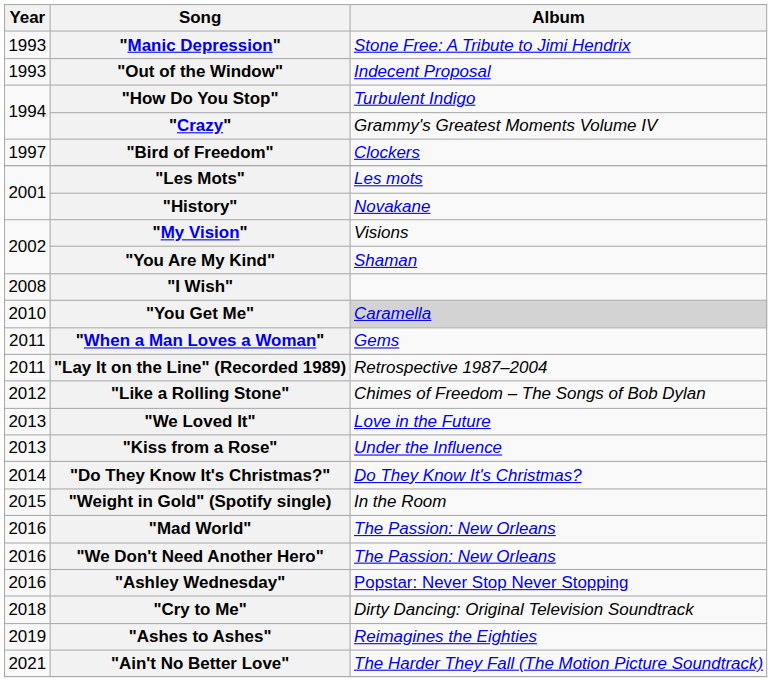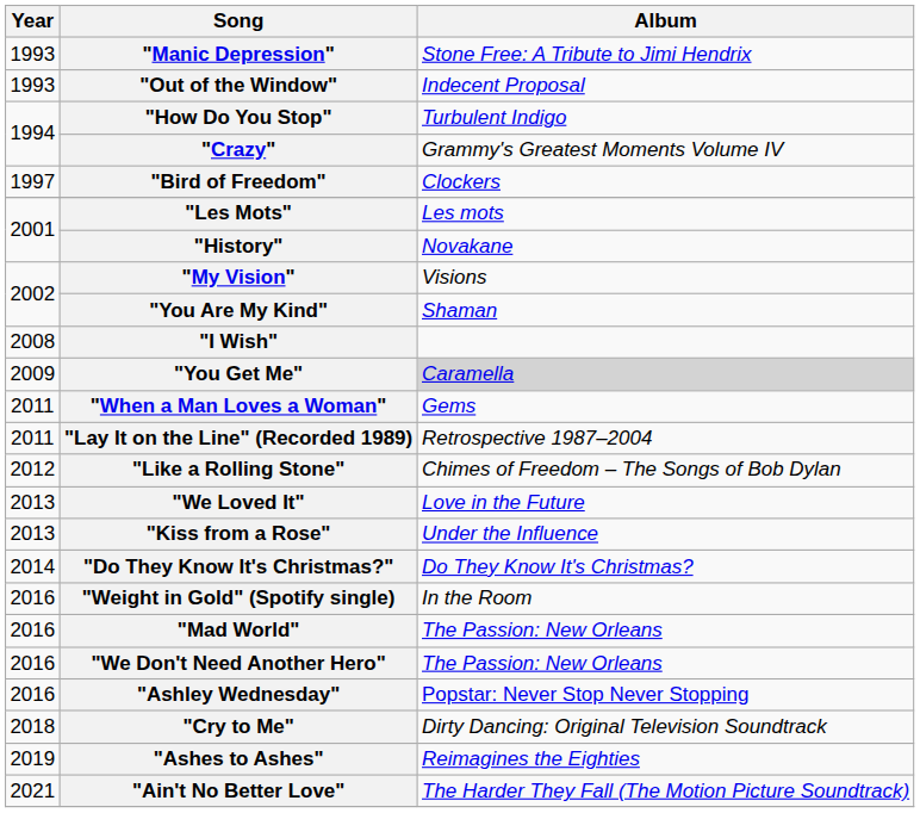"You Get Me" | Year: 2010 -> 2009
"Weight in Gold" (Spotify single) | Year: 2015 -> 2016
